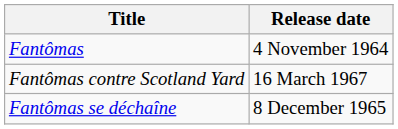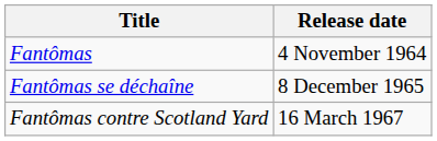rows swapped: Fantômas se déchaîne <-> Fantômas contre Scotland Yard
